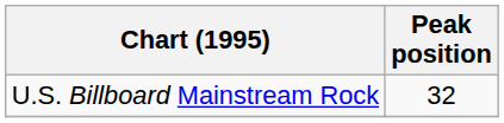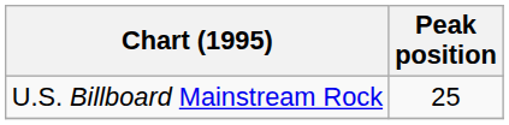U.S. Billboard Mainstream Rock | Peak position: 32 -> 25
